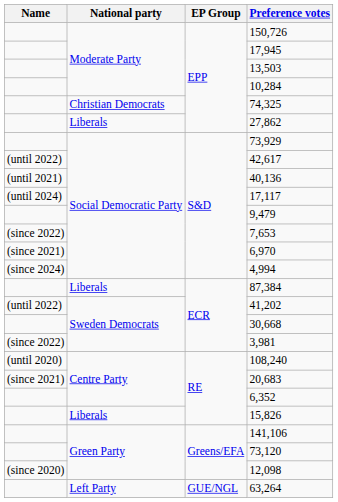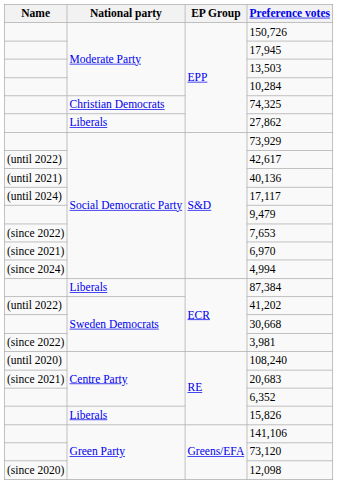- row: Left Party | GUE/NGL | 63,264
